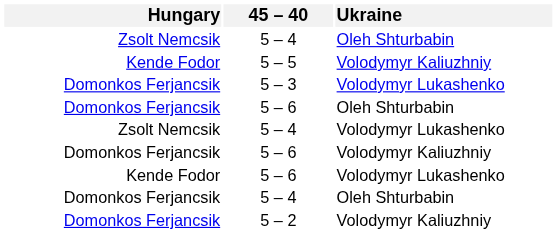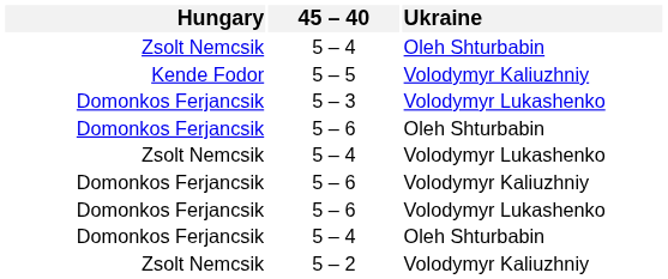5 – 6 / Volodymyr Lukashenko | Hungary: Kende Fodor -> Domonkos Ferjancsik
5 – 2 | Hungary: Domonkos Ferjancsik -> Zsolt Nemcsik
